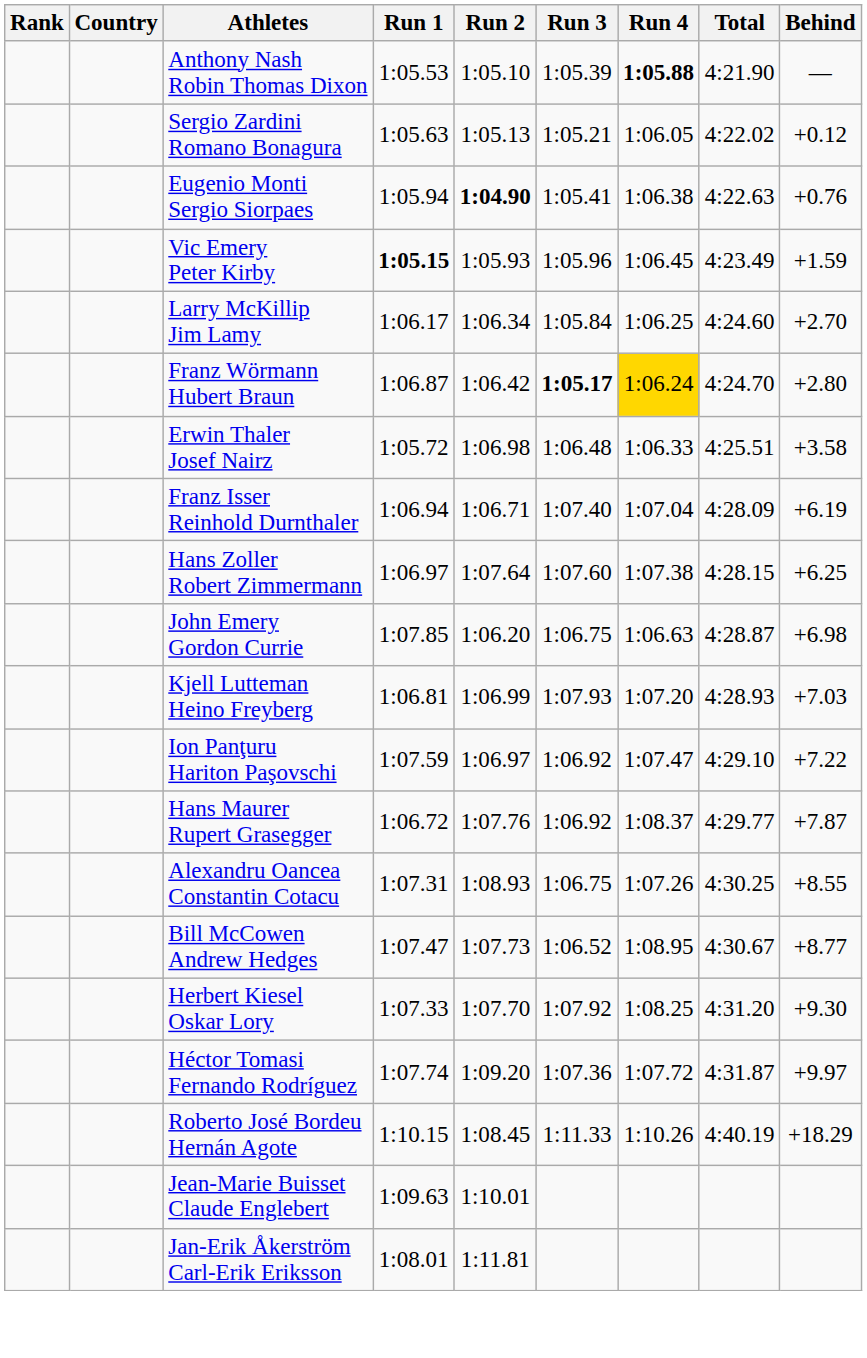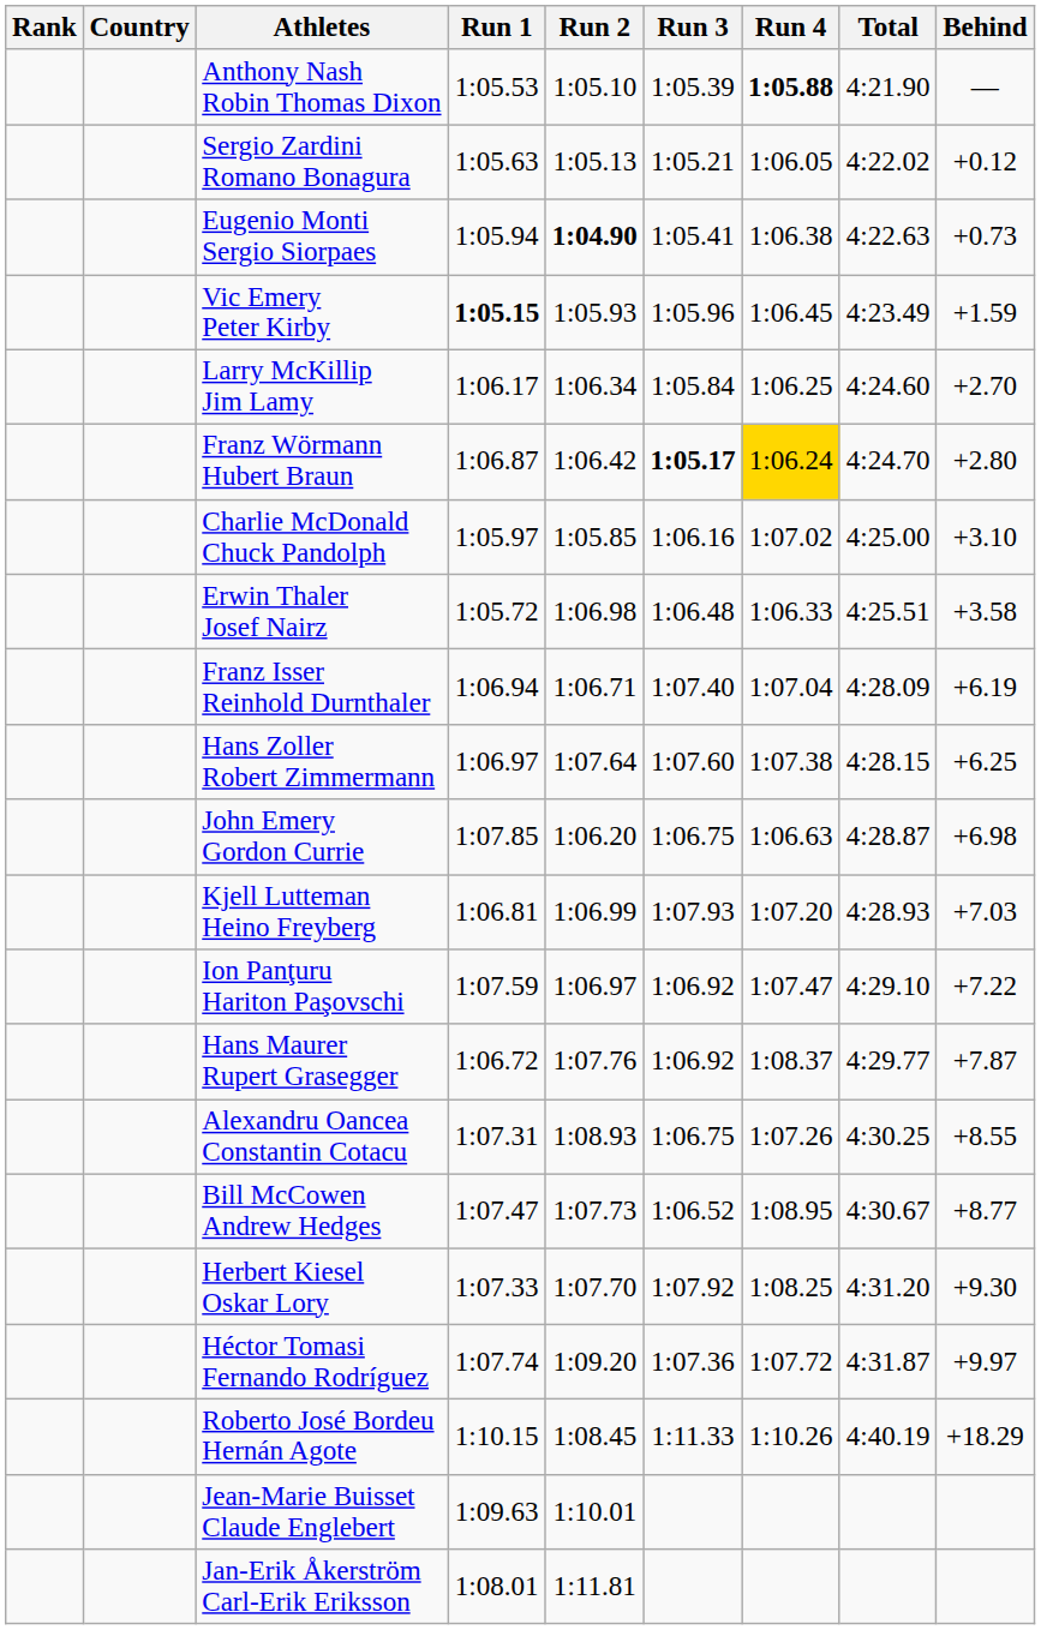Eugenio Monti Sergio Siorpaes | Behind: +0.76 -> +0.73
+ row: Charlie McDonald Chuck Pandolph | 1:05.97 | 1:05.85 | 1:06.16 | 1:07.02 | 4:25.00 | +3.10
